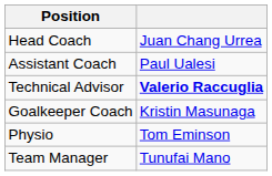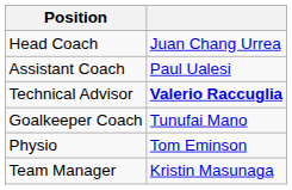Goalkeeper Coach | column 2: Kristin Masunaga -> Tunufai Mano
Team Manager | column 2: Tunufai Mano -> Kristin Masunaga
